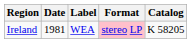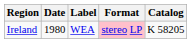Ireland | Date: 1981 -> 1980
